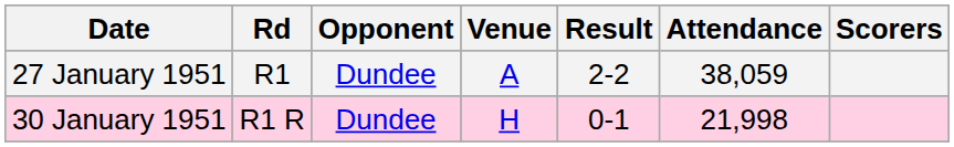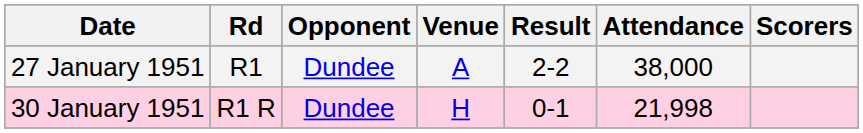27 January 1951 | Attendance: 38,059 -> 38,000
